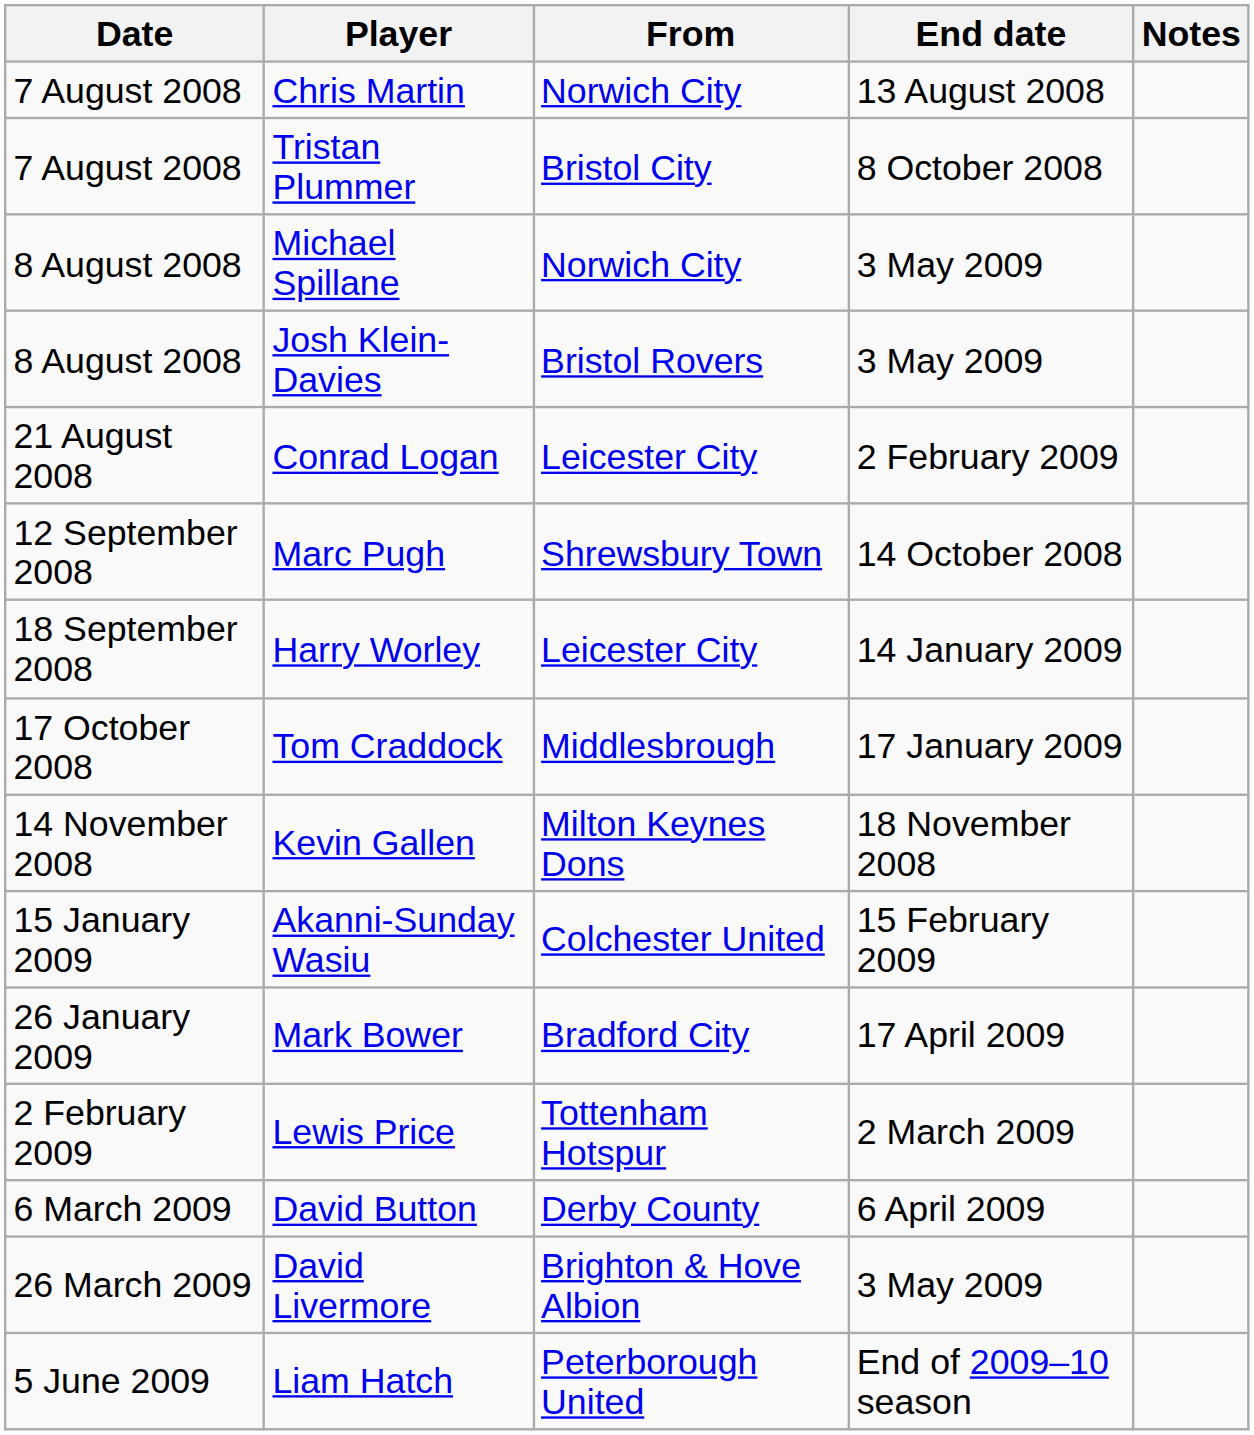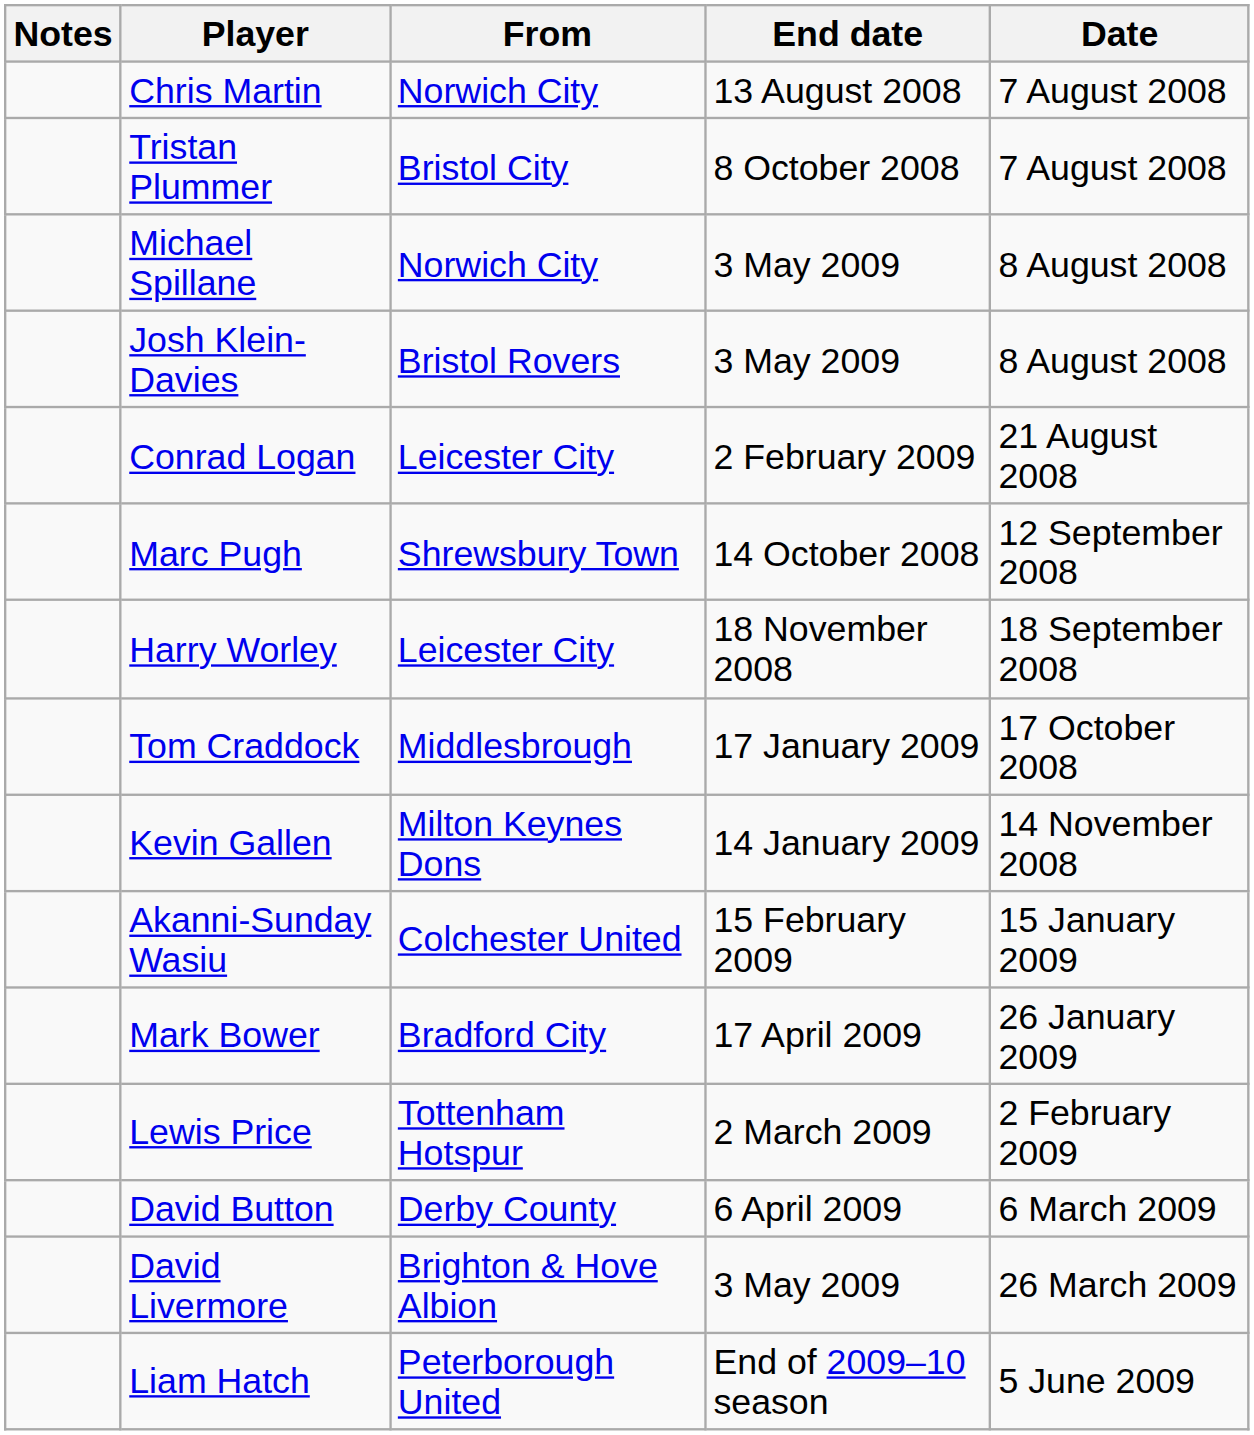columns swapped: Date <-> Notes
Harry Worley | End date: 14 January 2009 -> 18 November 2008
Kevin Gallen | End date: 18 November 2008 -> 14 January 2009
